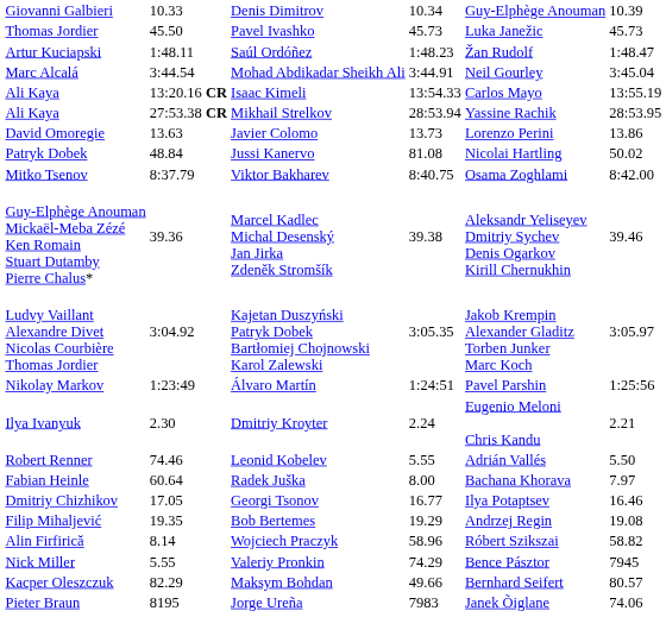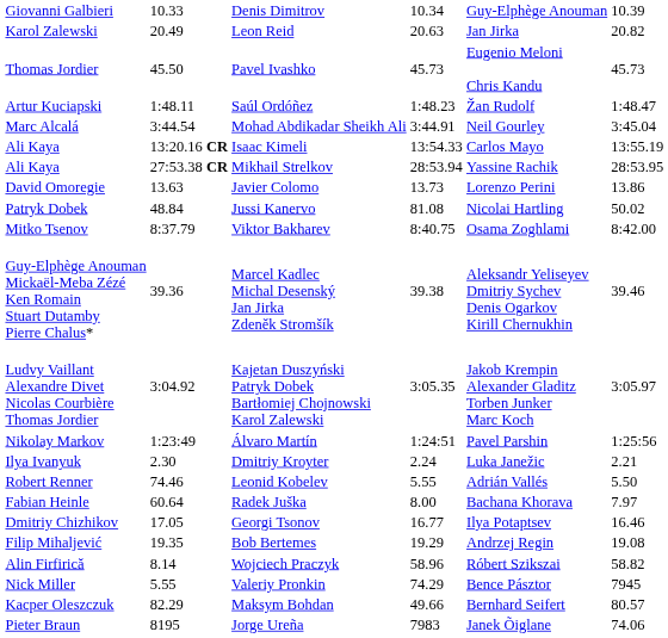+ row: Karol Zalewski | 20.49 | Leon Reid | 20.63 | Jan Jirka | 20.82
Pavel Ivashko | column 6: Luka Janežic -> Eugenio Meloni Chris Kandu
Dmitriy Kroyter | column 6: Eugenio Meloni Chris Kandu -> Luka Janežic
